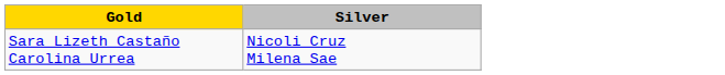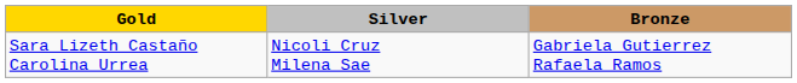+ column: Bronze | Gabriela Gutierrez Rafaela Ramos
